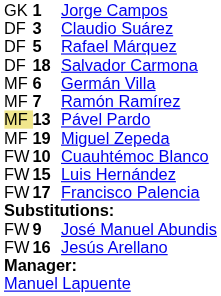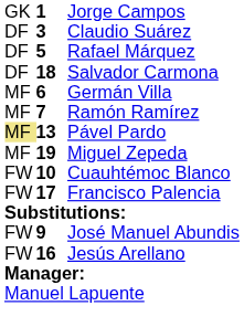- row: FW | 15 | Luis Hernández
